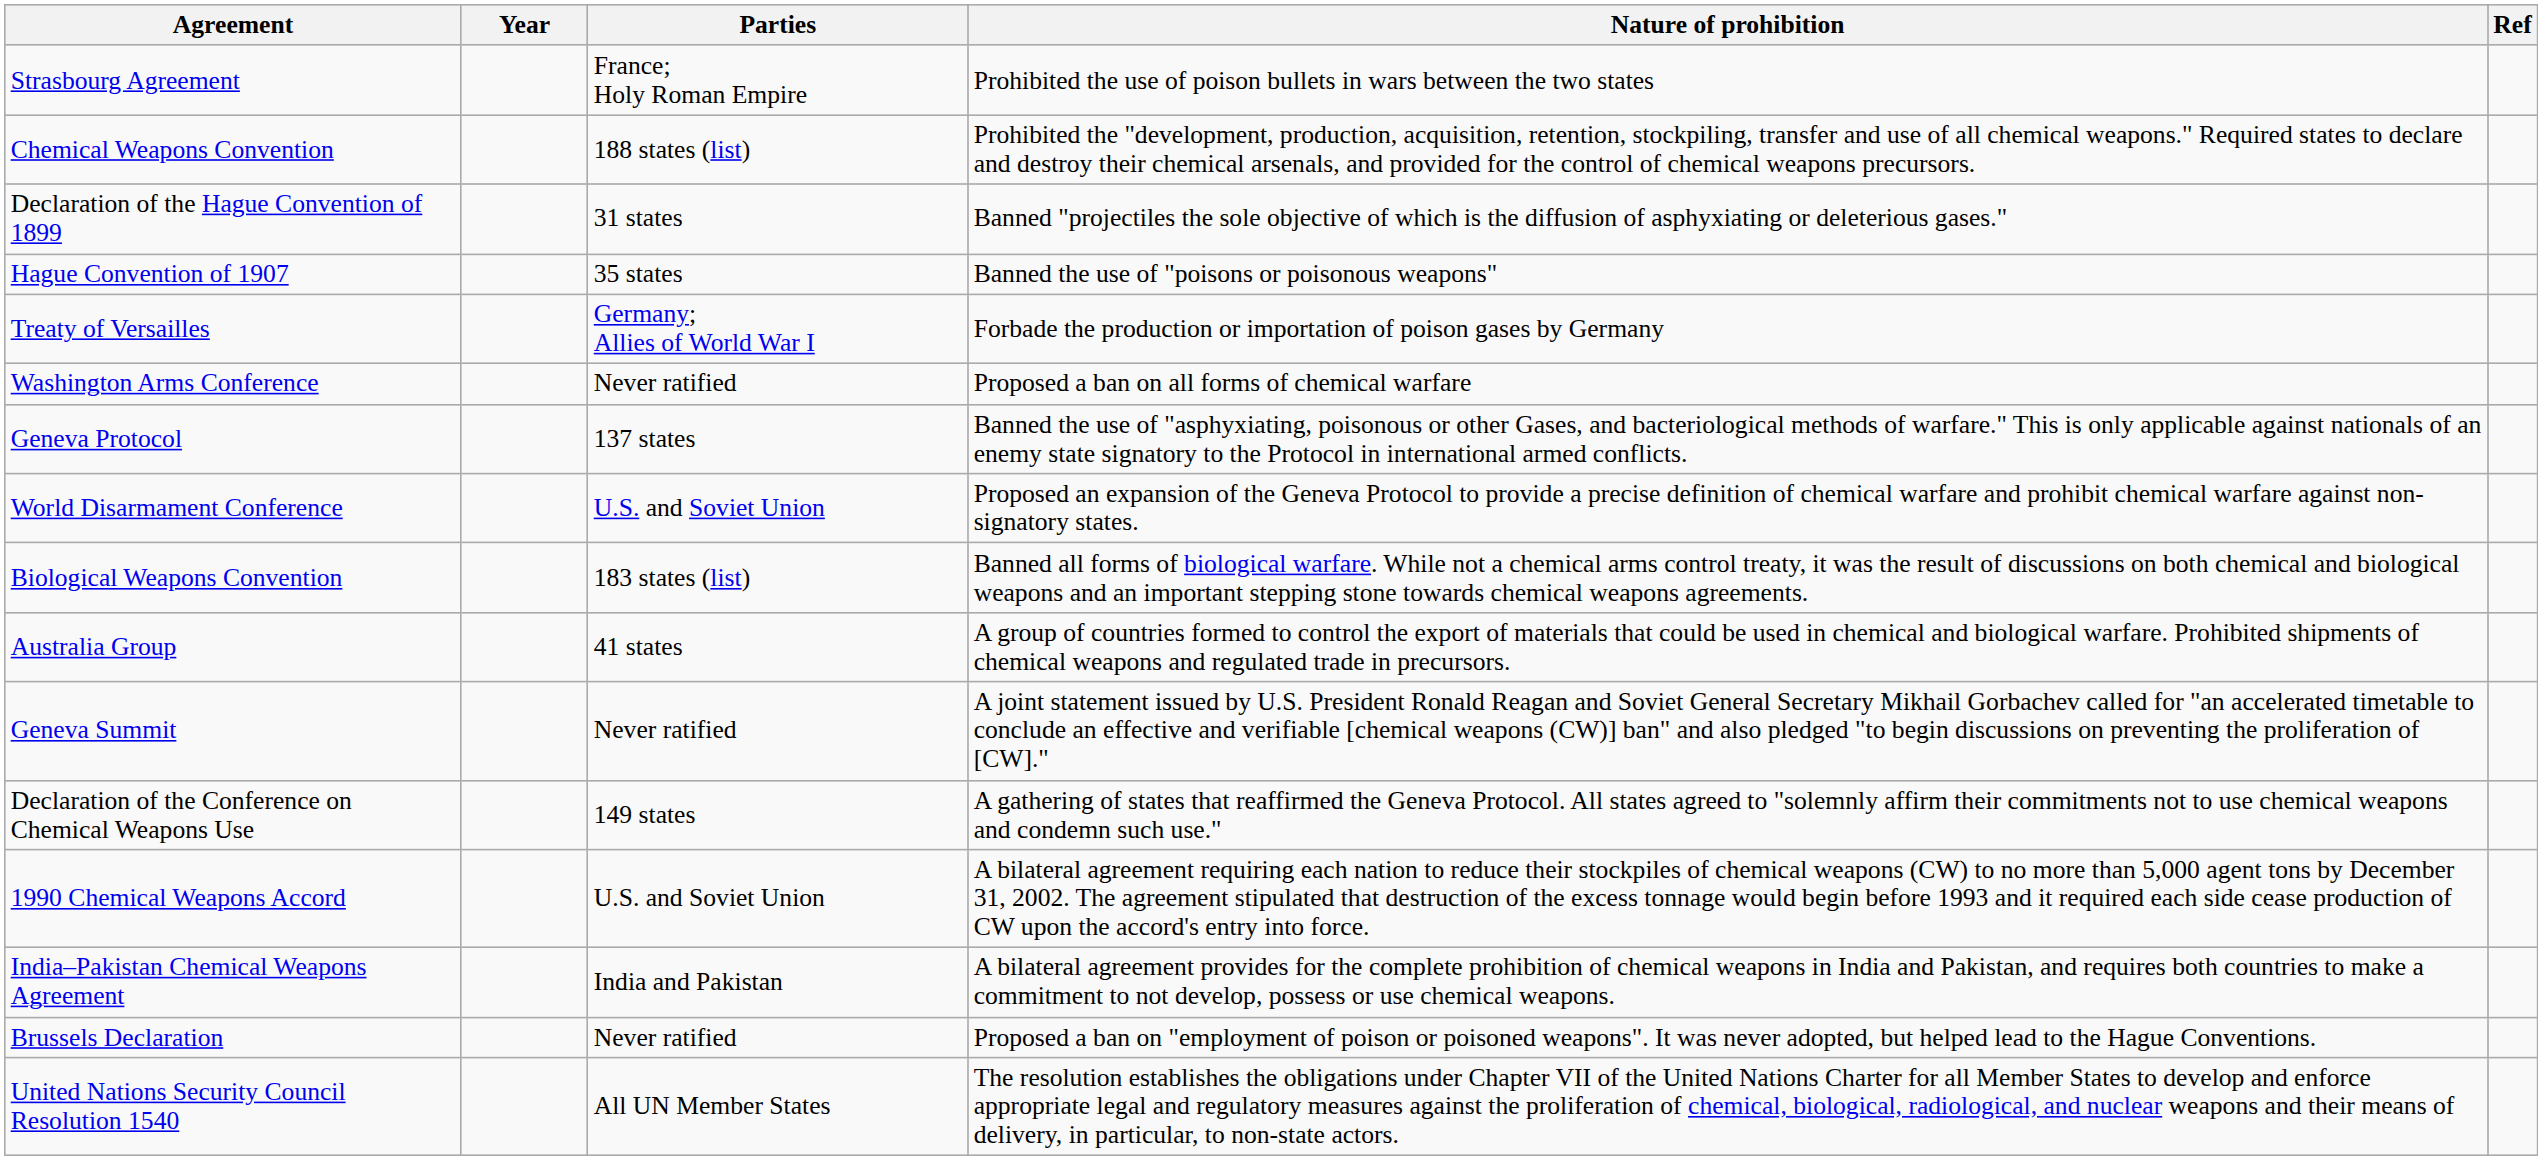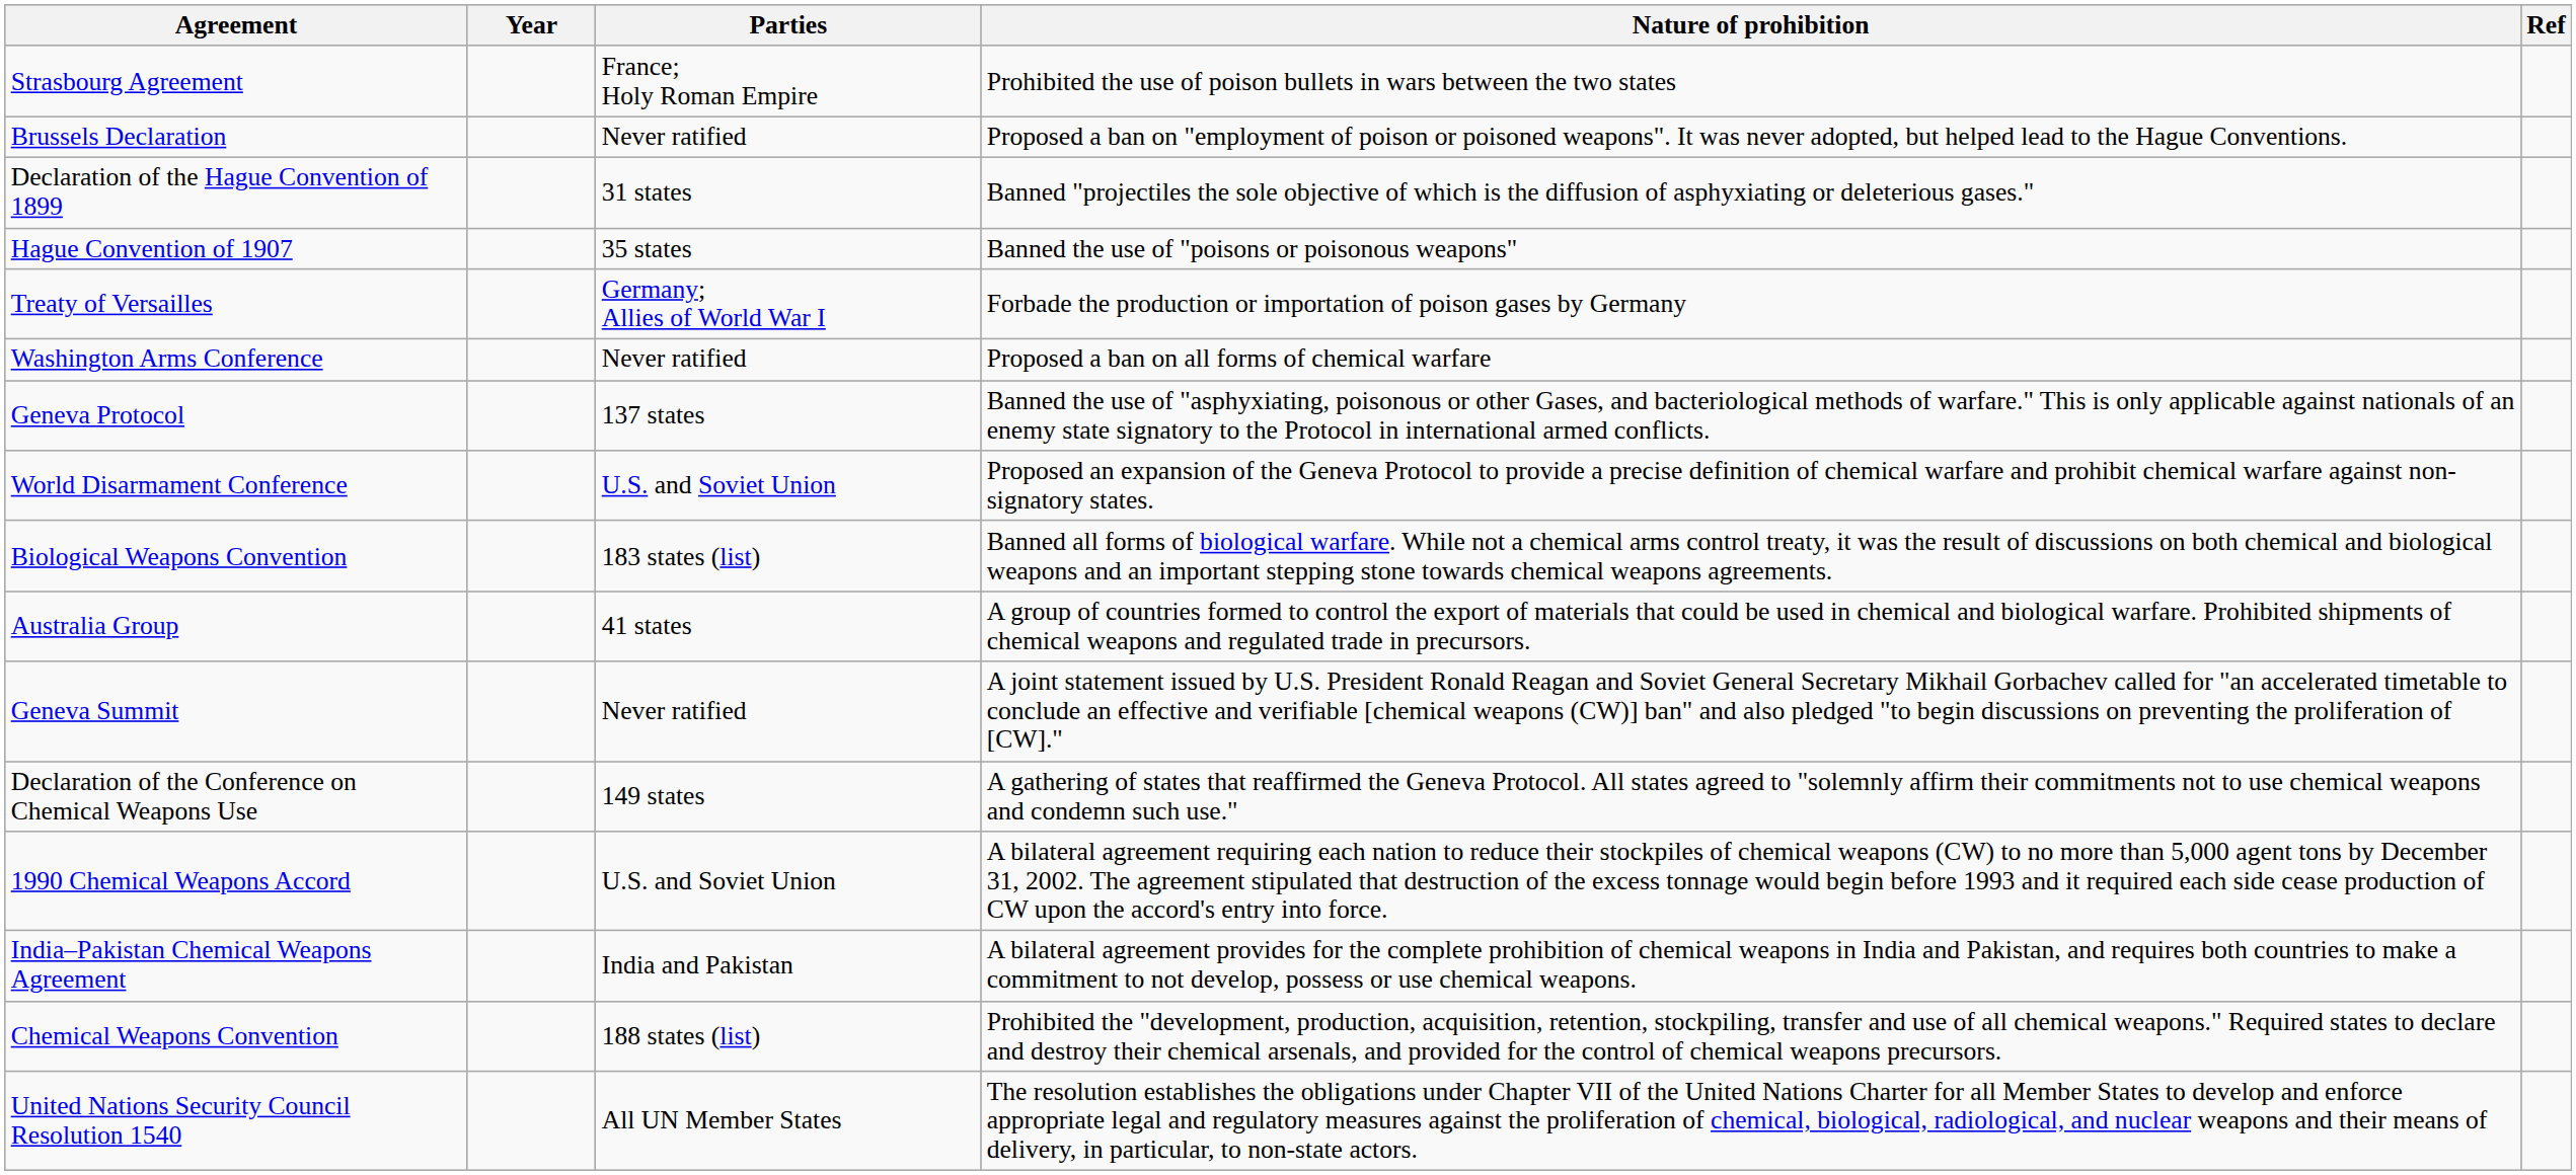rows swapped: Brussels Declaration <-> Chemical Weapons Convention
